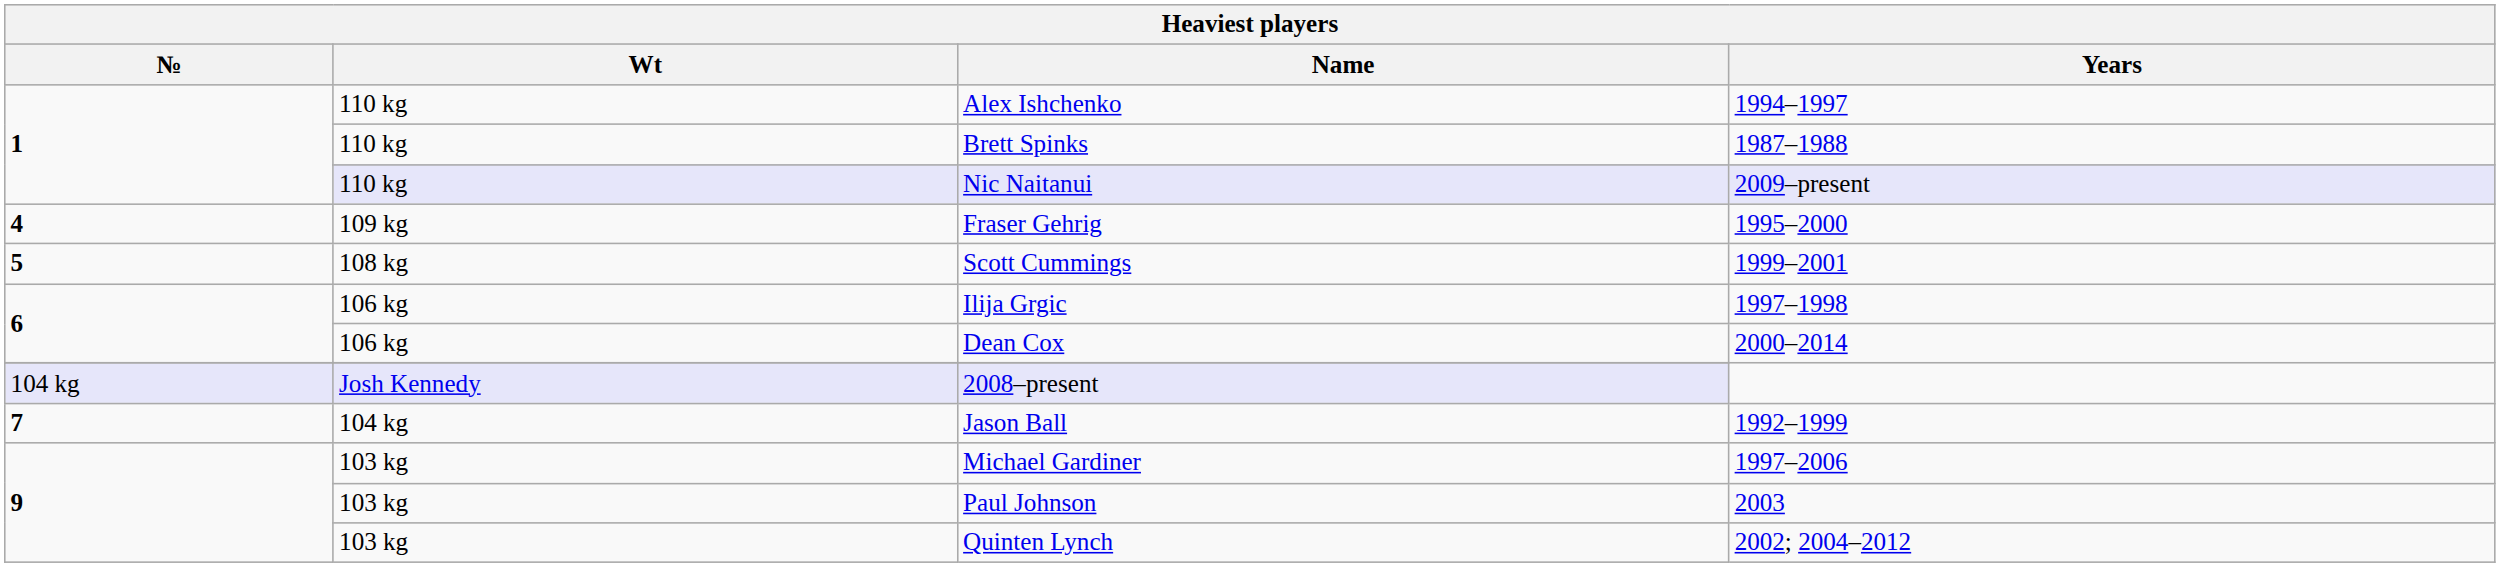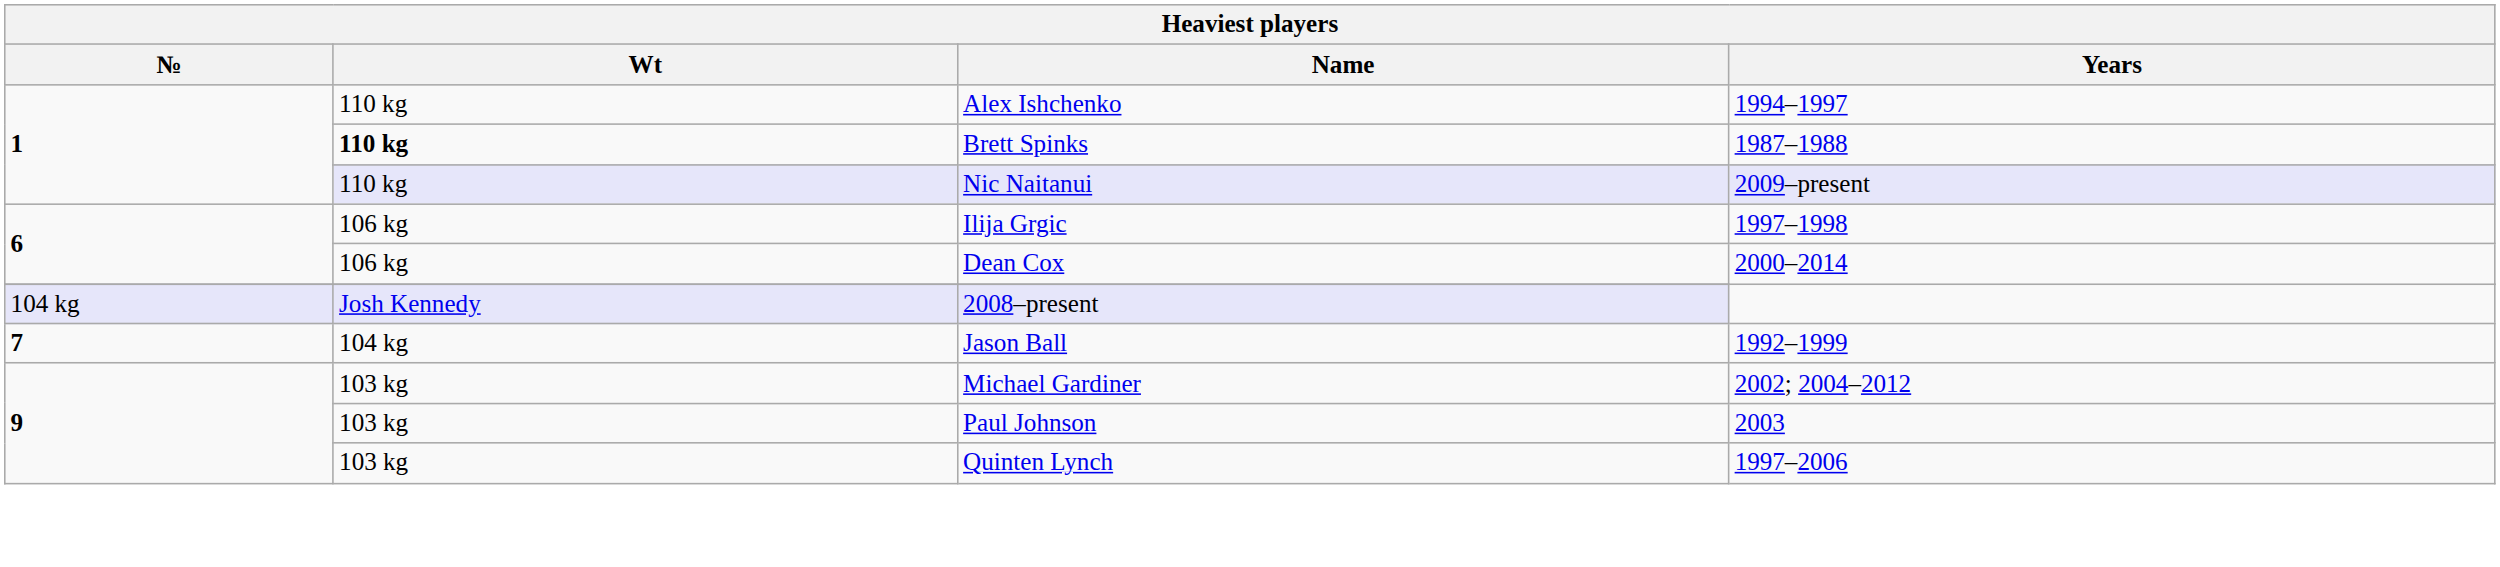Brett Spinks | Wt: normal -> bold
- row: 4 | 109 kg | Fraser Gehrig | 1995–2000
- row: 5 | 108 kg | Scott Cummings | 1999–2001
Michael Gardiner | Years: 1997–2006 -> 2002; 2004–2012
Quinten Lynch | Years: 2002; 2004–2012 -> 1997–2006
